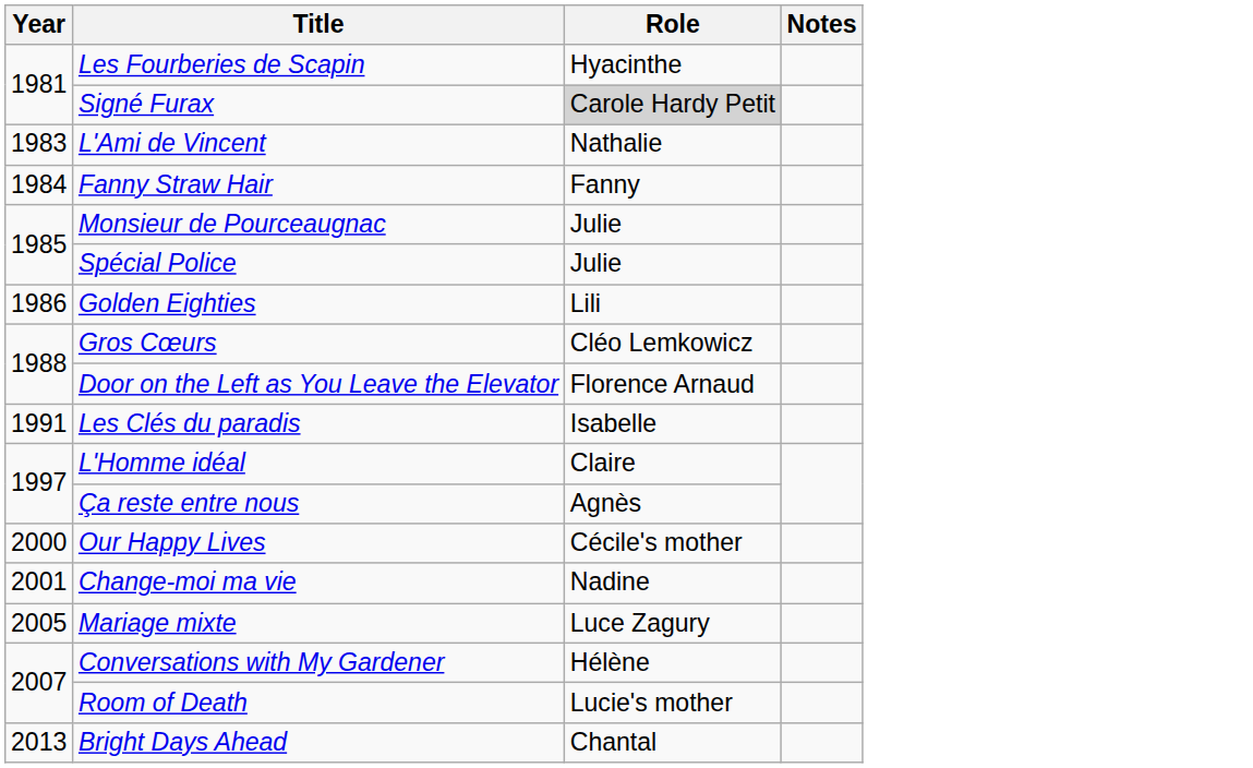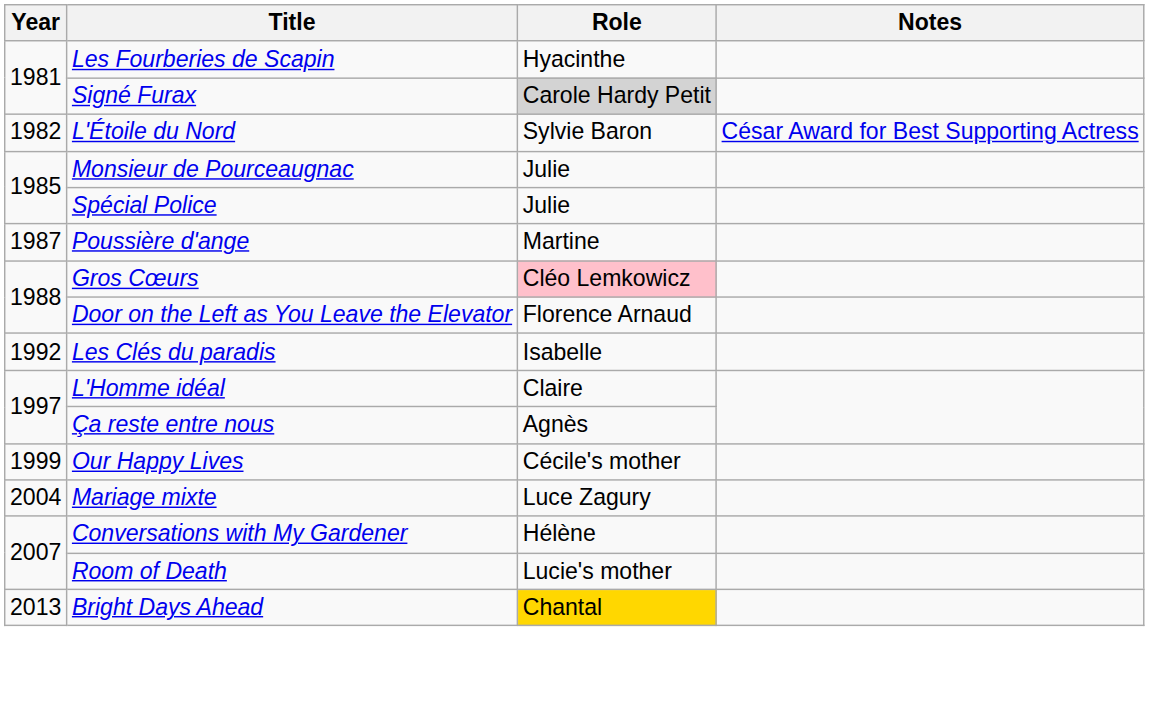+ row: 1982 | L'Étoile du Nord | Sylvie Baron | César Award for Best Supporting Actress
- row: 1983 | L'Ami de Vincent | Nathalie
- row: 1984 | Fanny Straw Hair | Fanny
- row: 1986 | Golden Eighties | Lili
+ row: 1987 | Poussière d'ange | Martine
Gros Cœurs | Role: no background -> pink background
Les Clés du paradis | Year: 1991 -> 1992
Our Happy Lives | Year: 2000 -> 1999
- row: 2001 | Change-moi ma vie | Nadine
Mariage mixte | Year: 2005 -> 2004
Bright Days Ahead | Role: no background -> gold background
